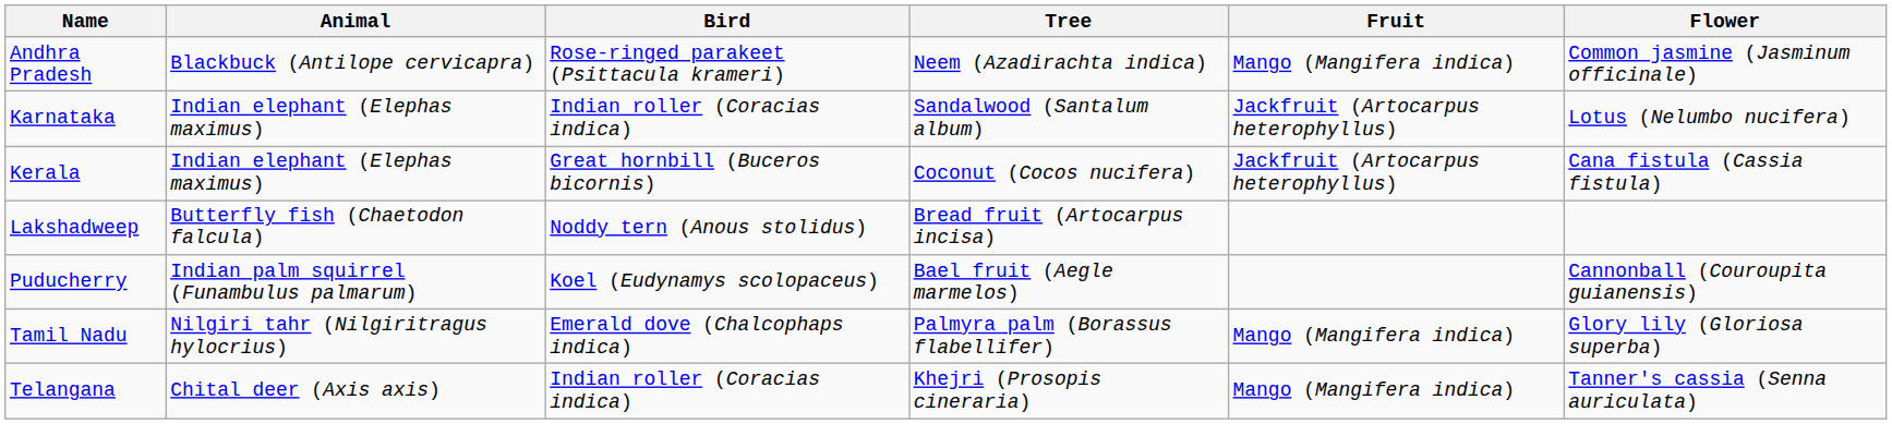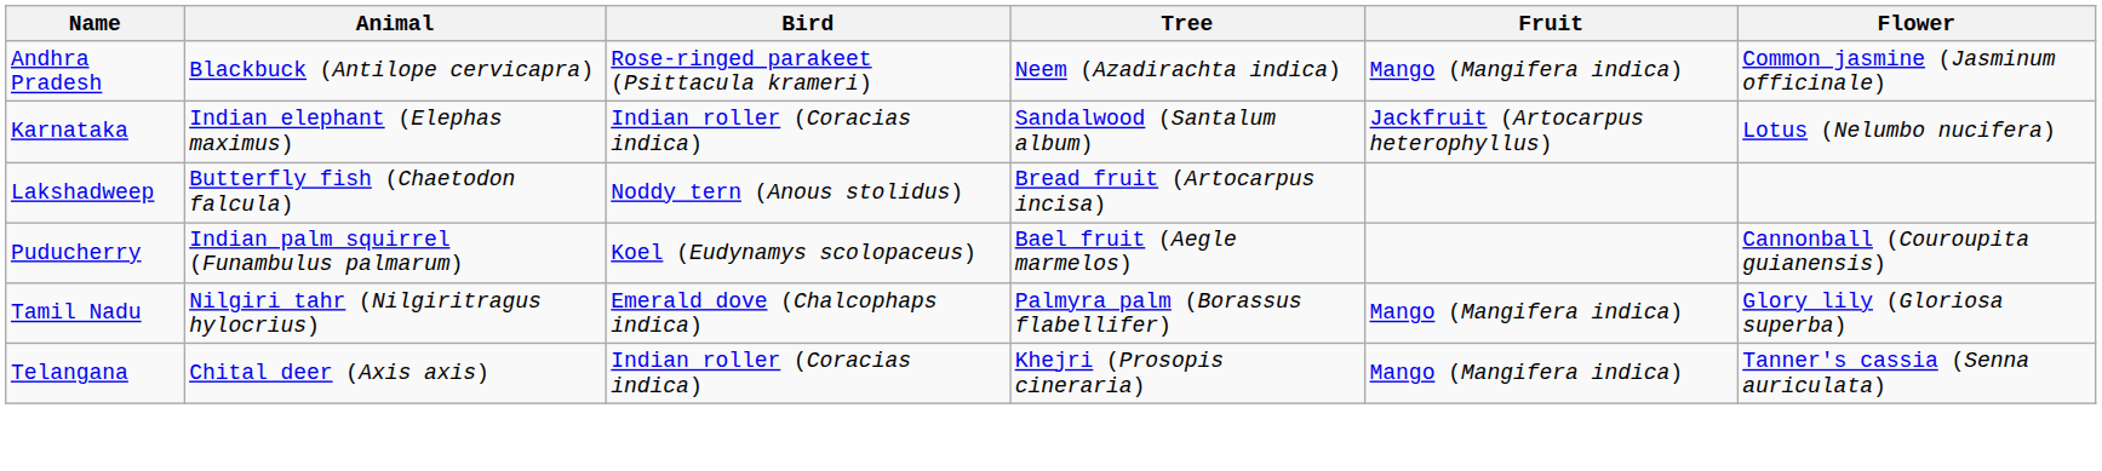- row: Kerala | Indian elephant (Elephas maximus) | Great hornbill (Buceros bicornis) | Coconut (Cocos nucifera) | Jackfruit (Artocarpus heterophyllus) | Cana fistula (Cassia fistula)
